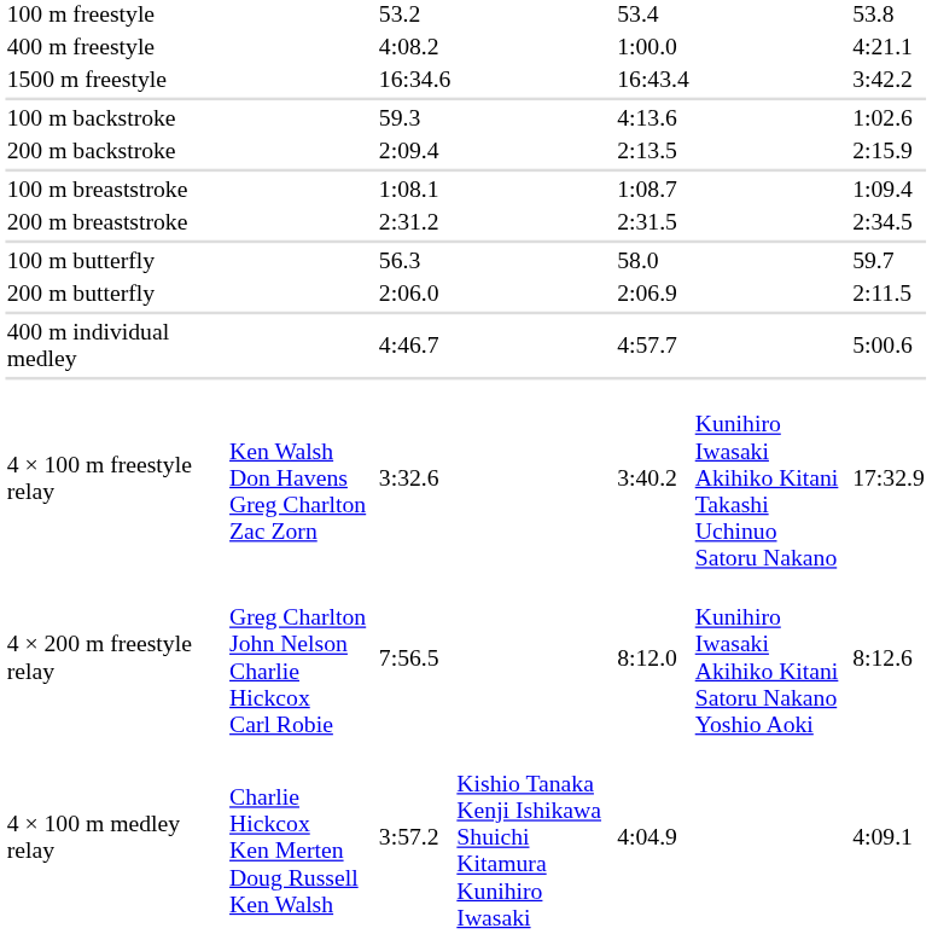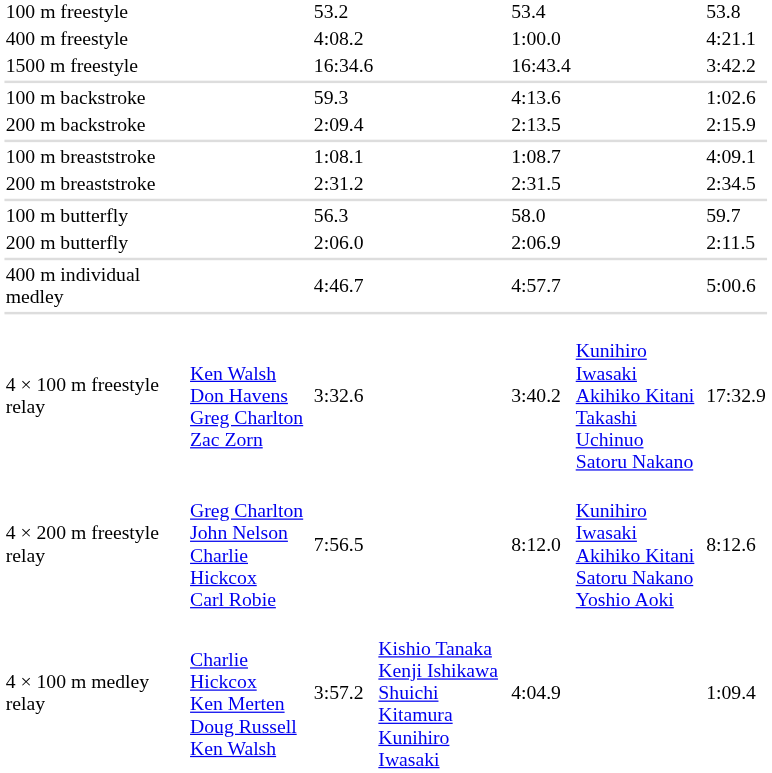100 m breaststroke | column 7: 1:09.4 -> 4:09.1
4 × 100 m medley relay | column 7: 4:09.1 -> 1:09.4
